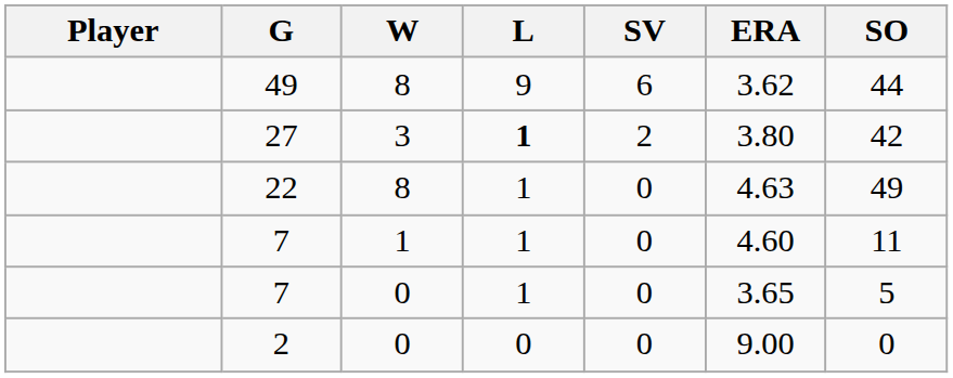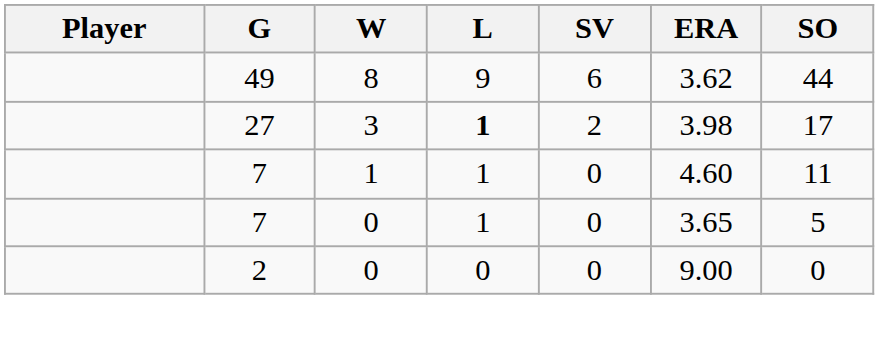27 | ERA: 3.80 -> 3.98
27 | SO: 42 -> 17
- row: 22 | 8 | 1 | 0 | 4.63 | 49
